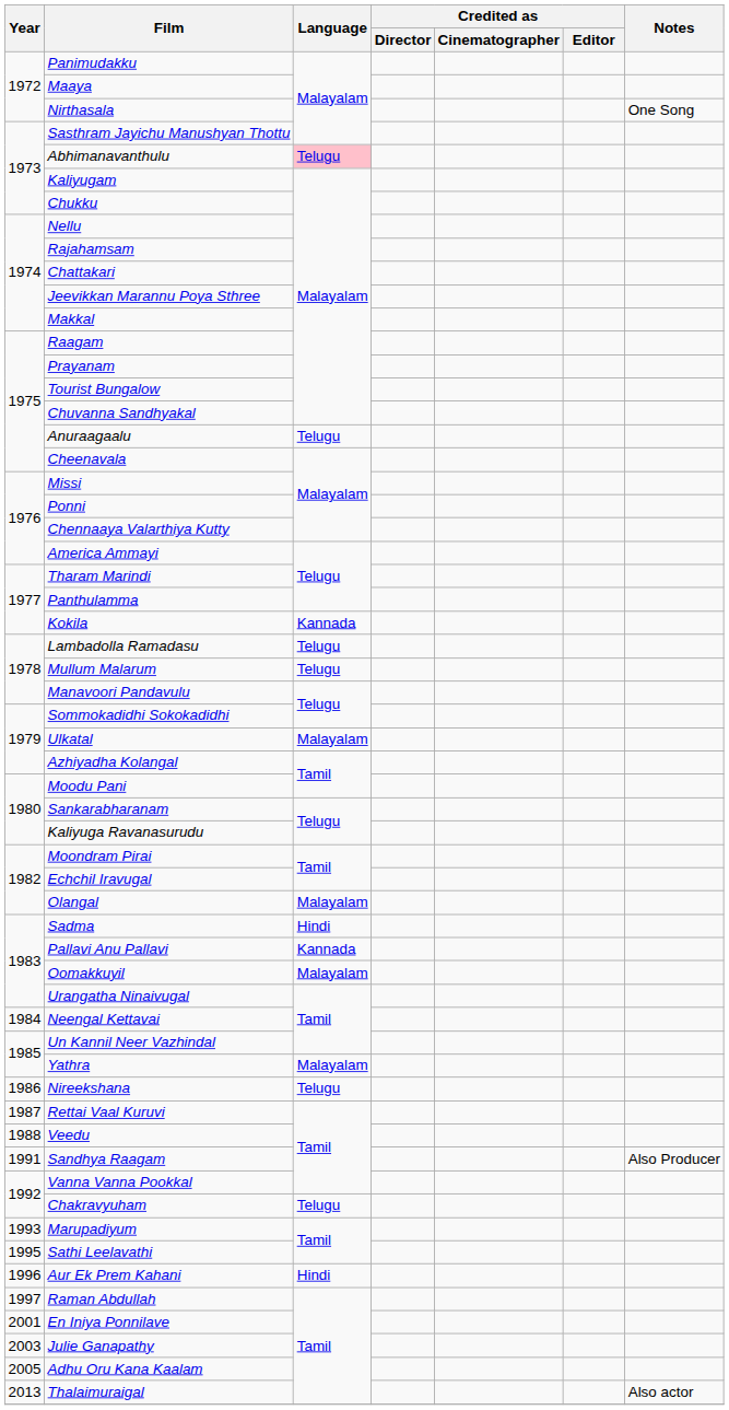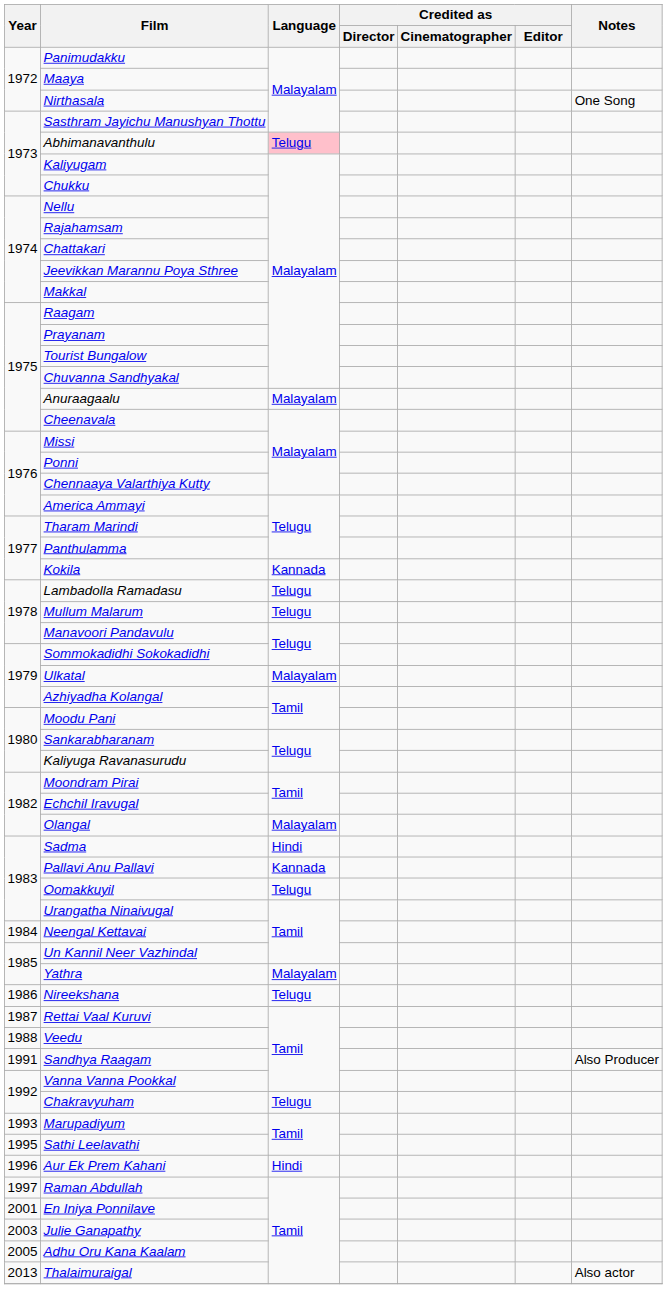Anuraagaalu | Language: Telugu -> Malayalam
Oomakkuyil | Language: Malayalam -> Telugu
